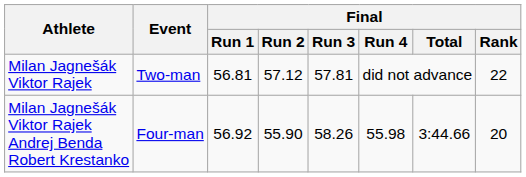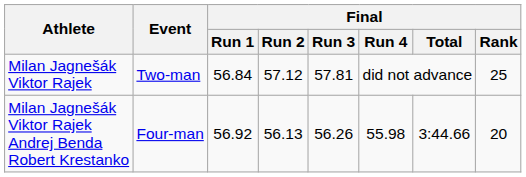Milan Jagnešák Viktor Rajek | Final / Run 1: 56.81 -> 56.84
Milan Jagnešák Viktor Rajek | Final / Rank: 22 -> 25
Milan Jagnešák Viktor Rajek Andrej Benda Robert Krestanko | Final / Run 2: 55.90 -> 56.13
Milan Jagnešák Viktor Rajek Andrej Benda Robert Krestanko | Final / Run 3: 58.26 -> 56.26
